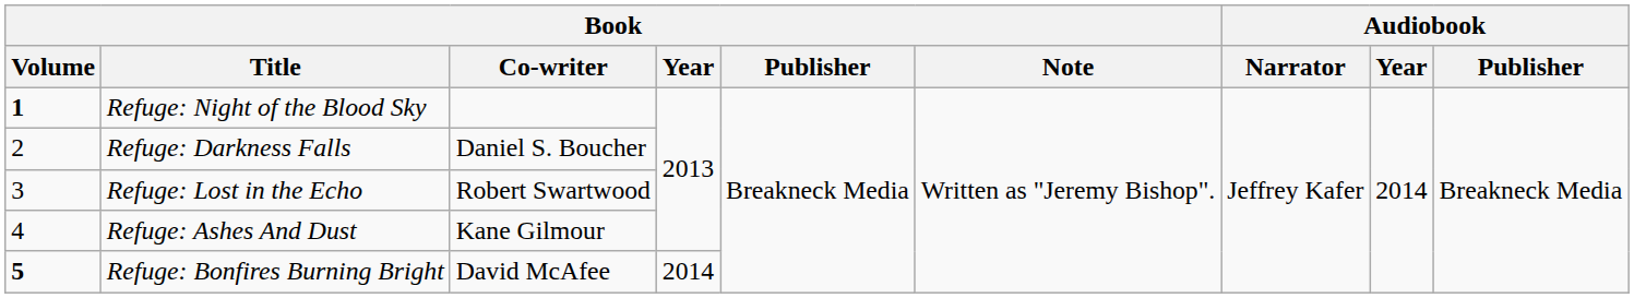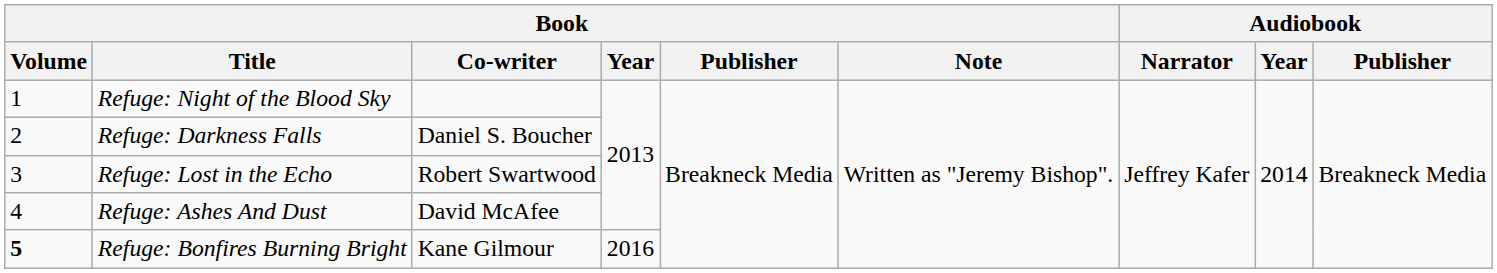Refuge: Night of the Blood Sky | Book / Volume: bold -> normal
Refuge: Ashes And Dust | Book / Co-writer: Kane Gilmour -> David McAfee
Refuge: Bonfires Burning Bright | Book / Co-writer: David McAfee -> Kane Gilmour
Refuge: Bonfires Burning Bright | Book / Year: 2014 -> 2016
